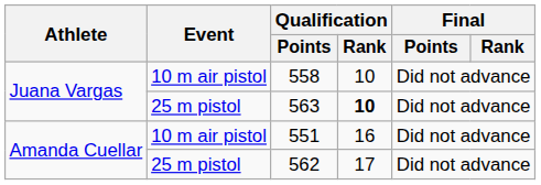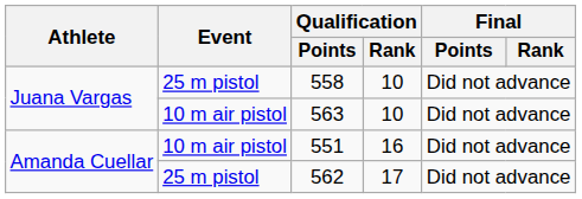558 | Event: 10 m air pistol -> 25 m pistol
563 | Event: 25 m pistol -> 10 m air pistol
563 | Qualification / Rank: bold -> normal
